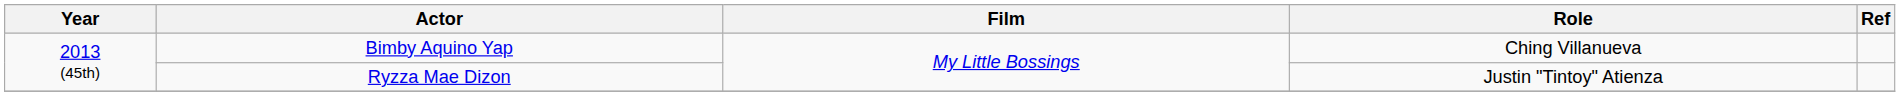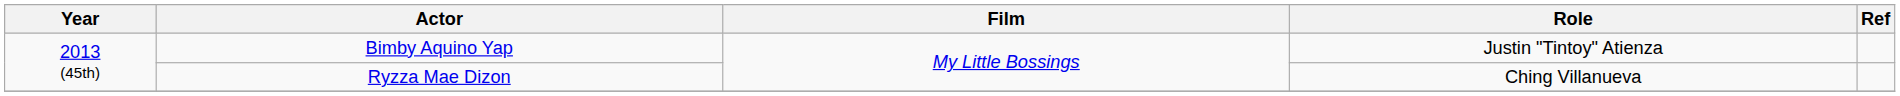Bimby Aquino Yap | Role: Ching Villanueva -> Justin "Tintoy" Atienza
Ryzza Mae Dizon | Role: Justin "Tintoy" Atienza -> Ching Villanueva
